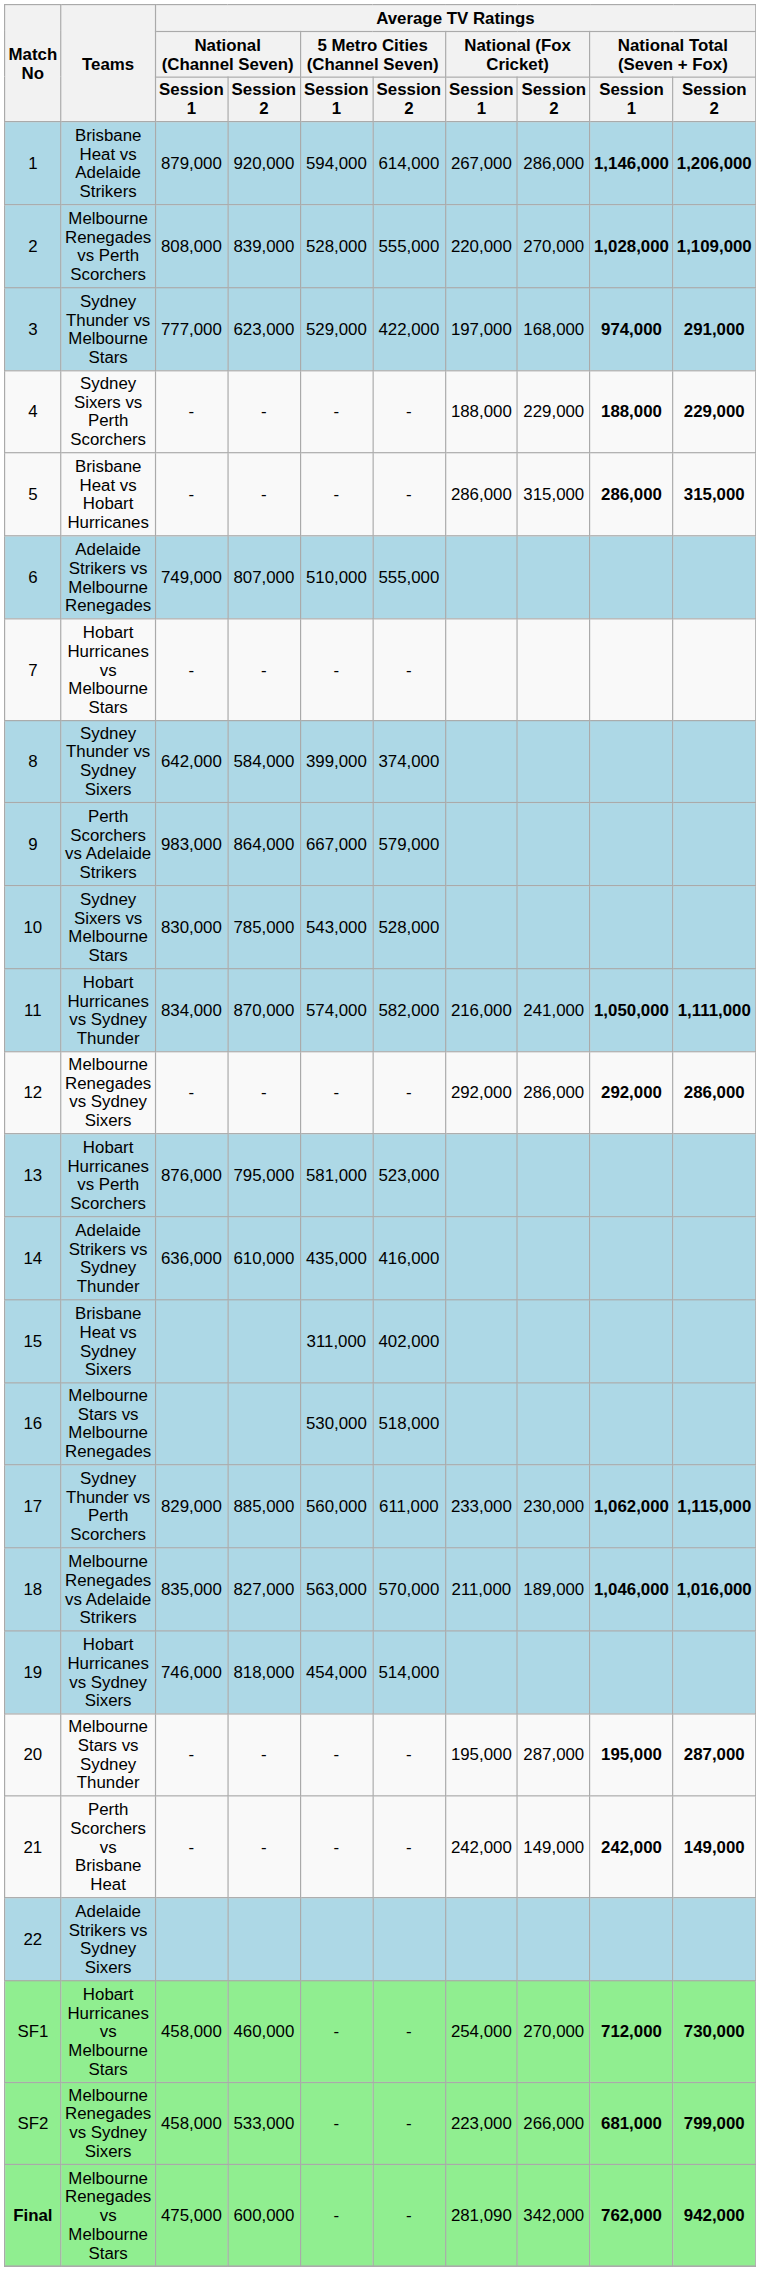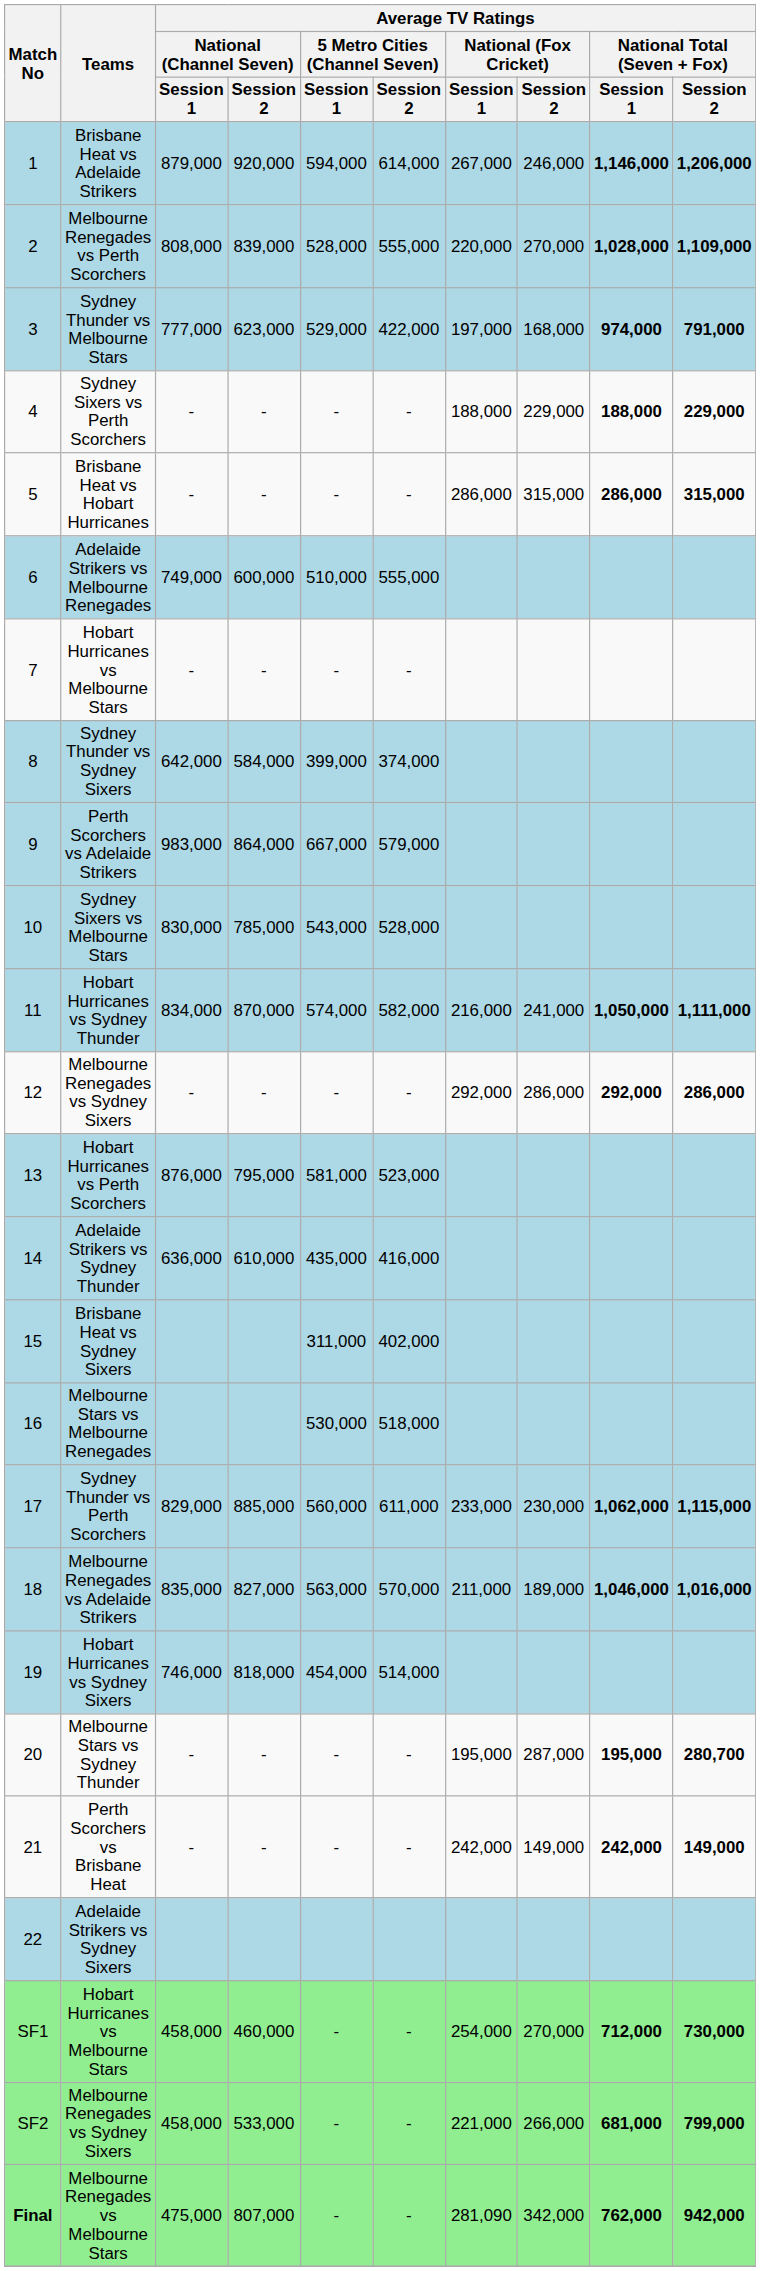Brisbane Heat vs Adelaide Strikers | Average TV Ratings / National (Fox Cricket) / Session 2: 286,000 -> 246,000
Sydney Thunder vs Melbourne Stars | column 10: 291,000 -> 791,000
Adelaide Strikers vs Melbourne Renegades | Average TV Ratings / National (Channel Seven) / Session 2: 807,000 -> 600,000
Melbourne Stars vs Sydney Thunder | column 10: 287,000 -> 280,700
SF2 / Melbourne Renegades vs Sydney Sixers | Average TV Ratings / National (Fox Cricket) / Session 1: 223,000 -> 221,000
Melbourne Renegades vs Melbourne Stars | Average TV Ratings / National (Channel Seven) / Session 2: 600,000 -> 807,000
